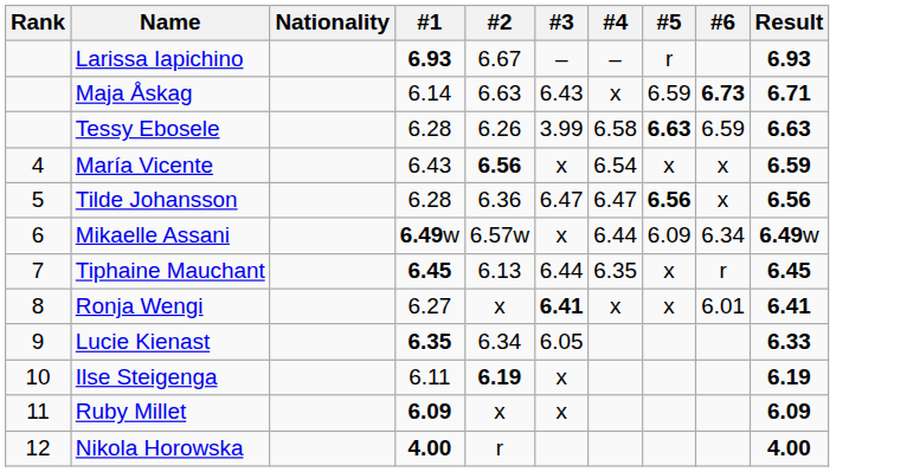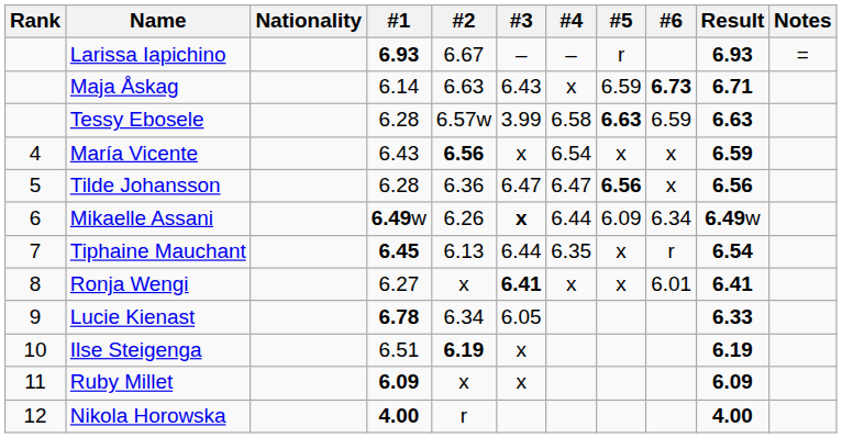+ column: Notes | =
Tessy Ebosele | #2: 6.26 -> 6.57w
Mikaelle Assani | #2: 6.57w -> 6.26
Mikaelle Assani | #3: normal -> bold
Tiphaine Mauchant | Result: 6.45 -> 6.54
Lucie Kienast | #1: 6.35 -> 6.78
Ilse Steigenga | #1: 6.11 -> 6.51
